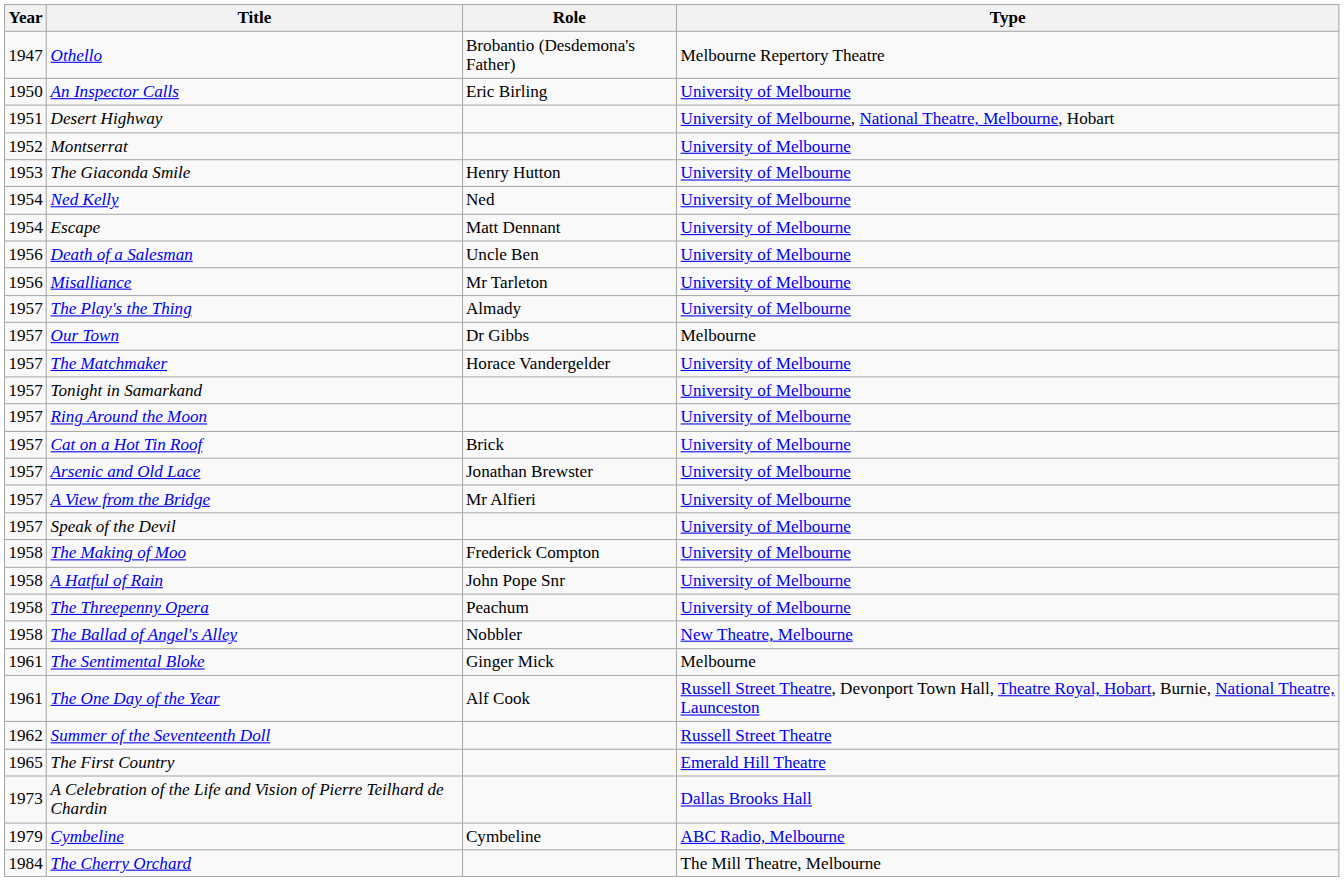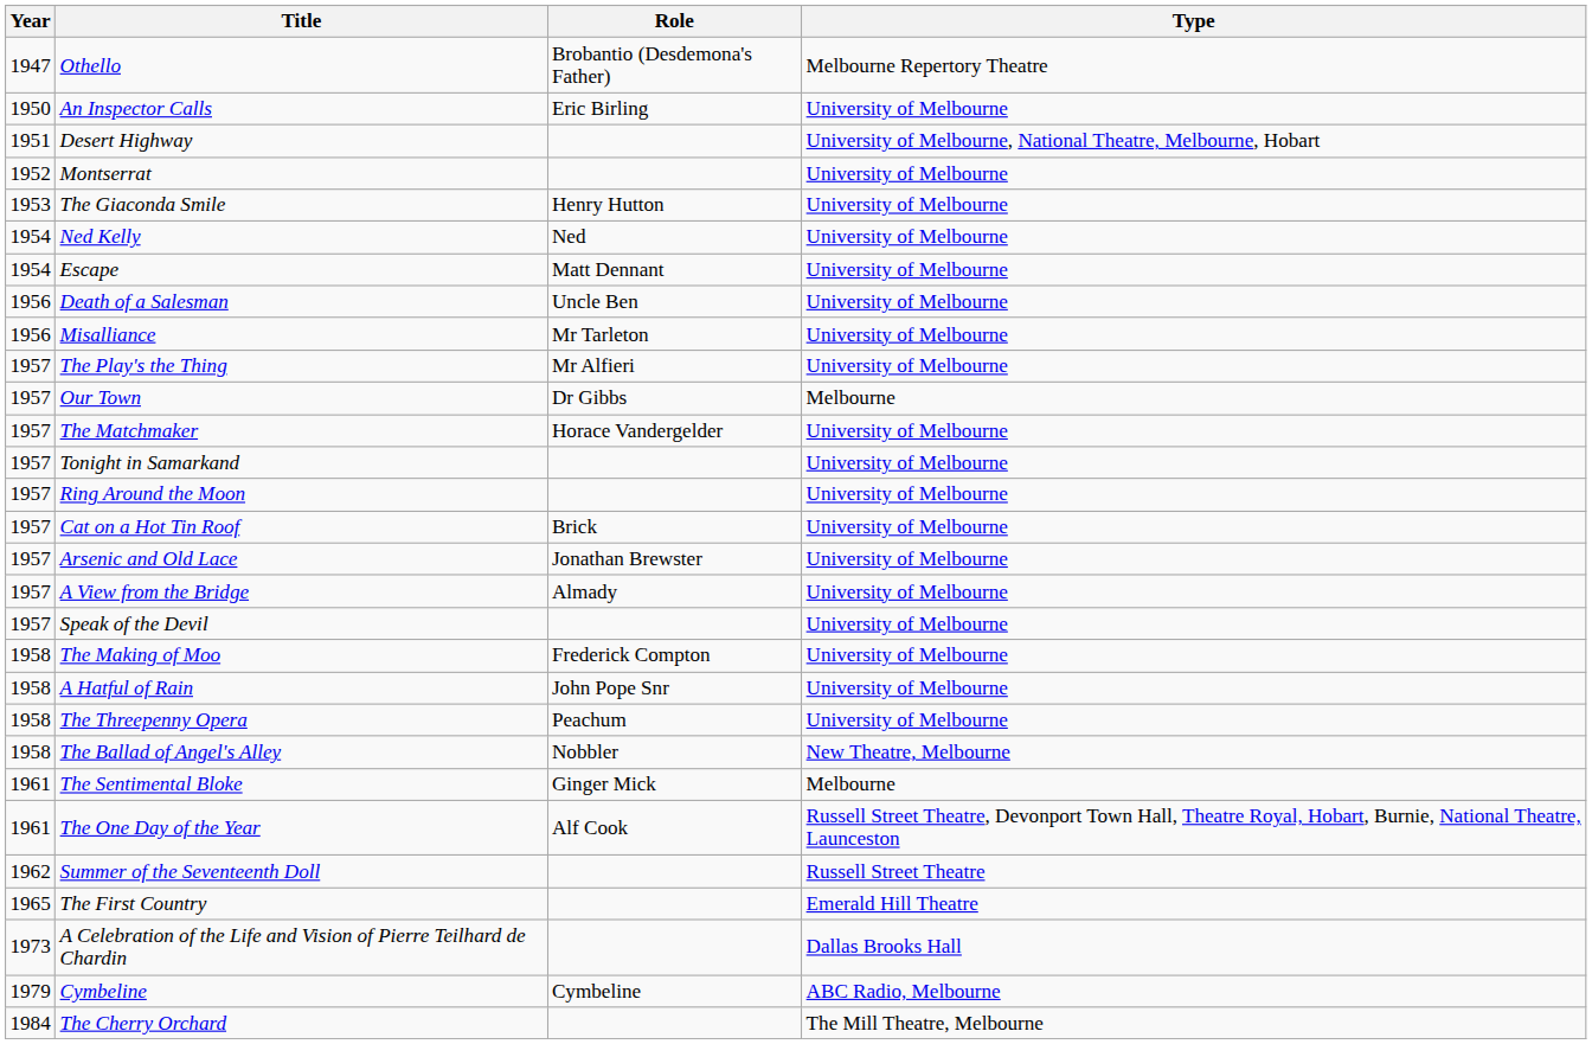The Play's the Thing | Role: Almady -> Mr Alfieri
A View from the Bridge | Role: Mr Alfieri -> Almady
